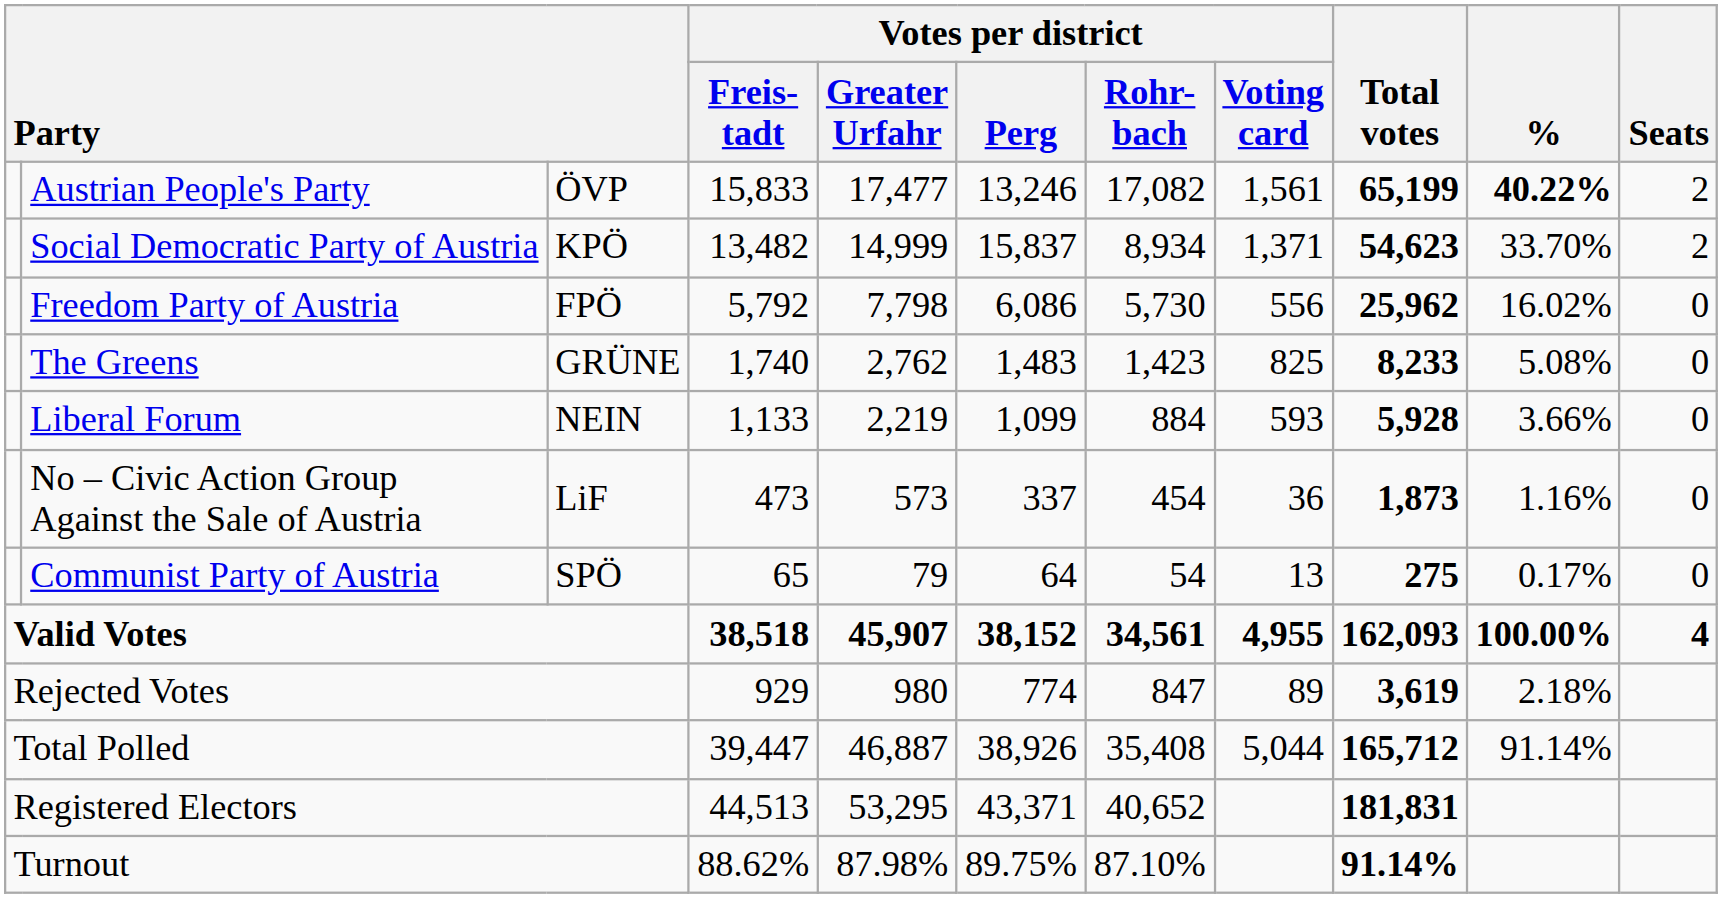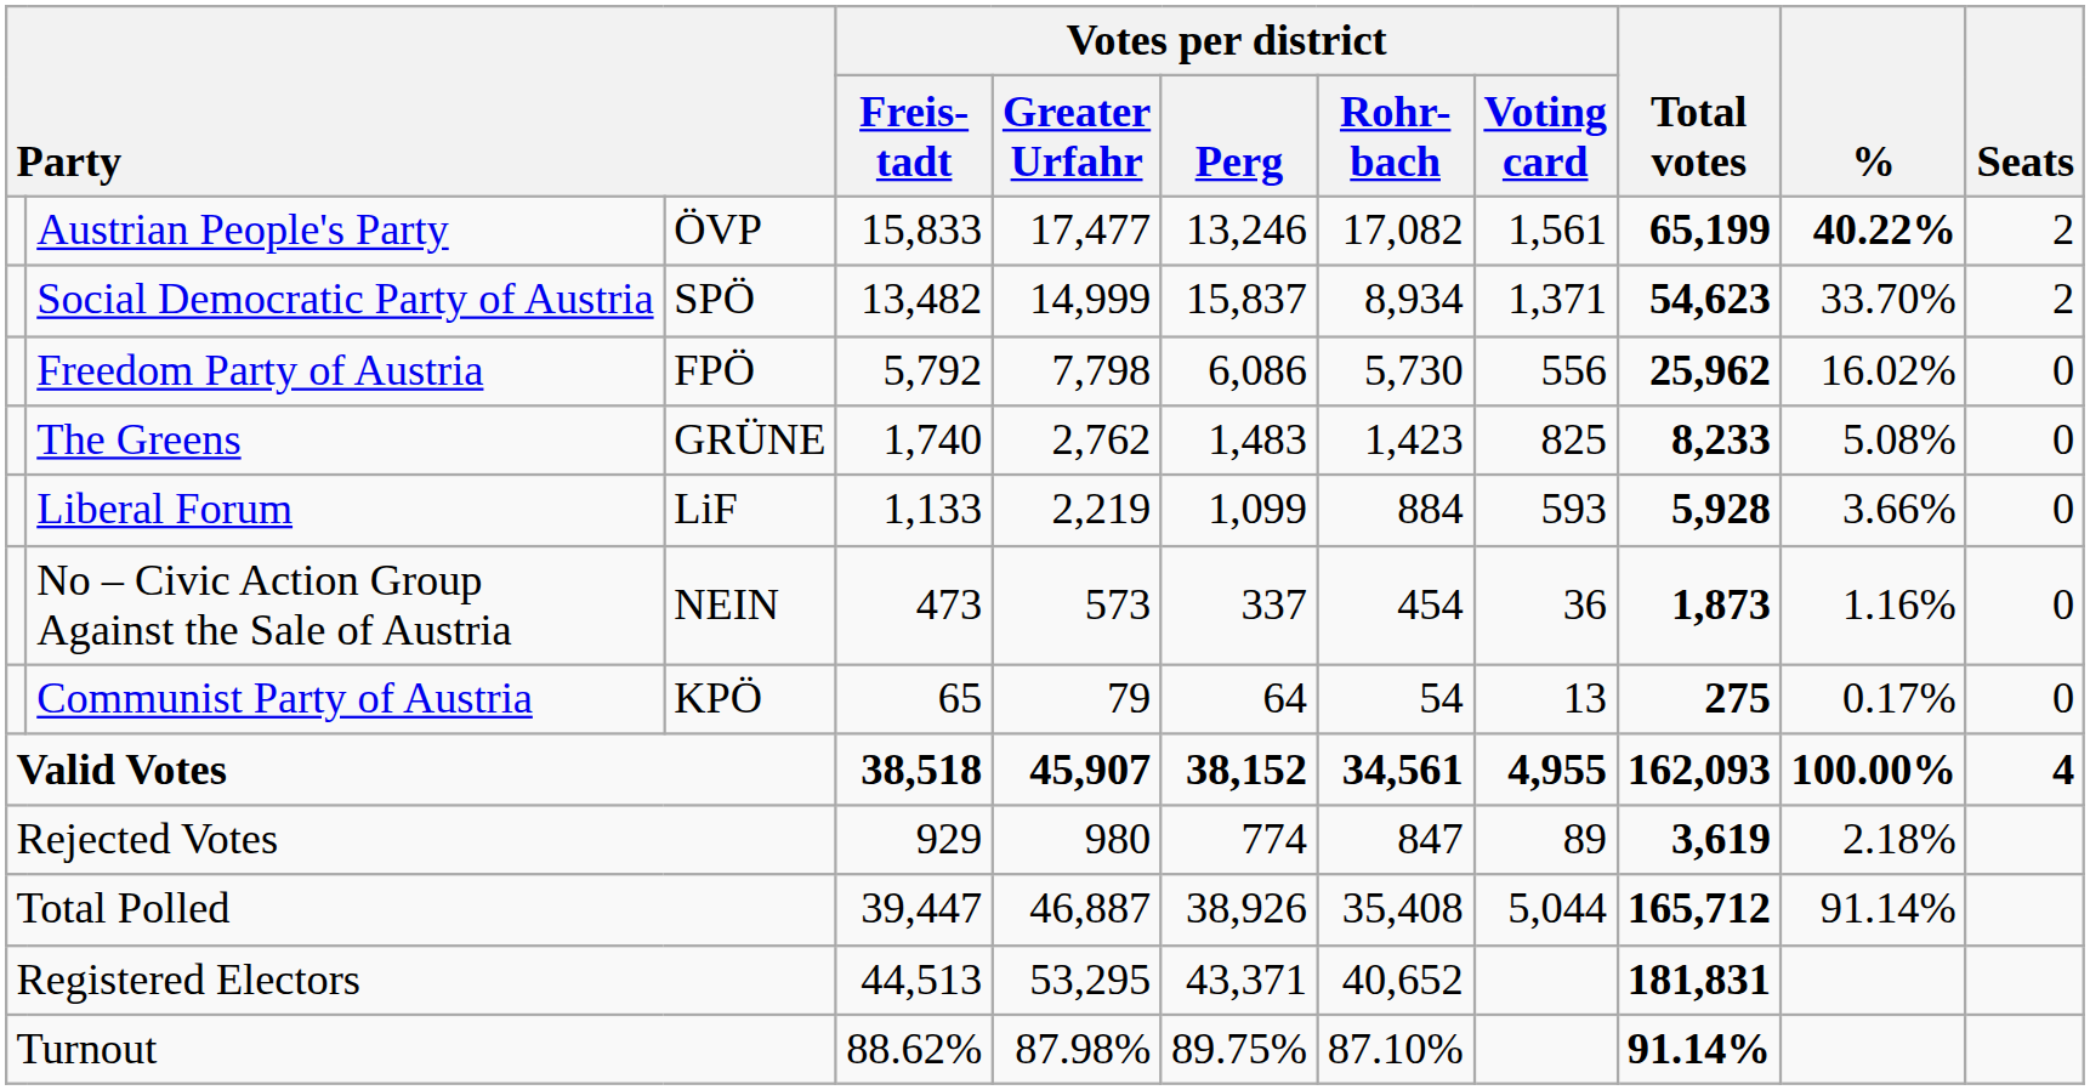Social Democratic Party of Austria | column 3: KPÖ -> SPÖ
Liberal Forum | column 3: NEIN -> LiF
No – Civic Action Group Against the Sale of Austria | column 3: LiF -> NEIN
Communist Party of Austria | column 3: SPÖ -> KPÖ
